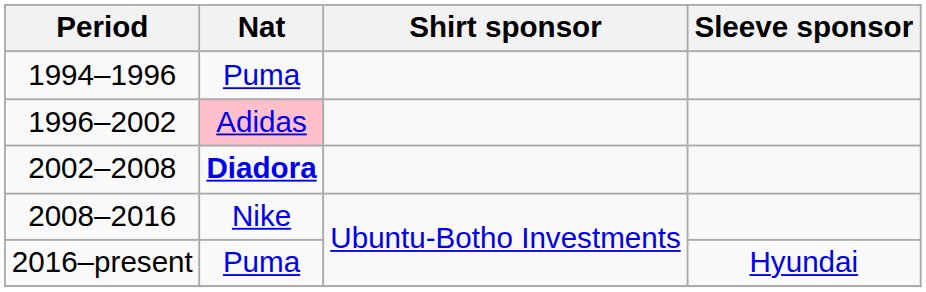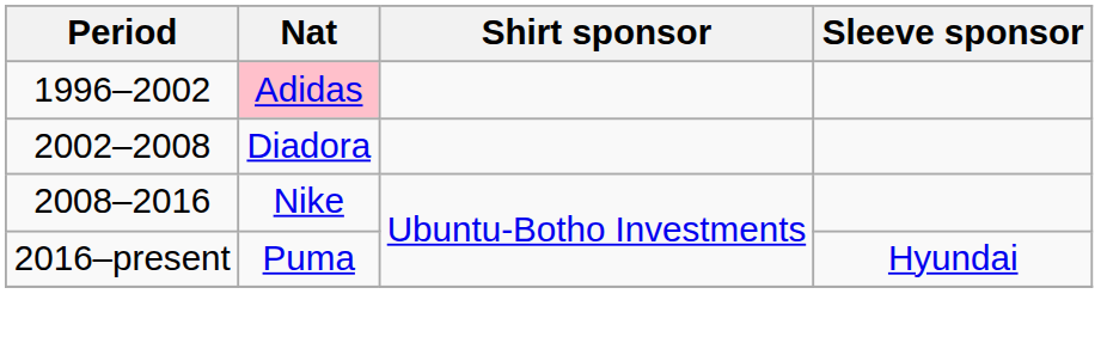- row: 1994–1996 | Puma
2002–2008 | Nat: bold -> normal
